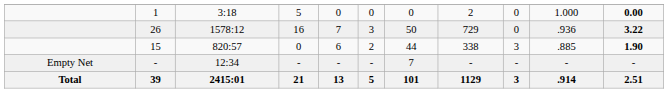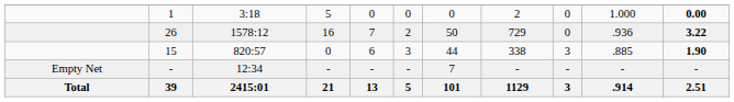26 | column 6: 3 -> 2
15 | column 6: 2 -> 3
